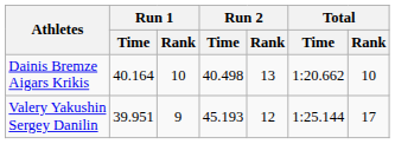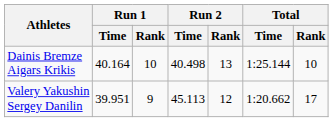Dainis Bremze Aigars Krikis | Total / Time: 1:20.662 -> 1:25.144
Valery Yakushin Sergey Danilin | Run 2 / Time: 45.193 -> 45.113
Valery Yakushin Sergey Danilin | Total / Time: 1:25.144 -> 1:20.662
